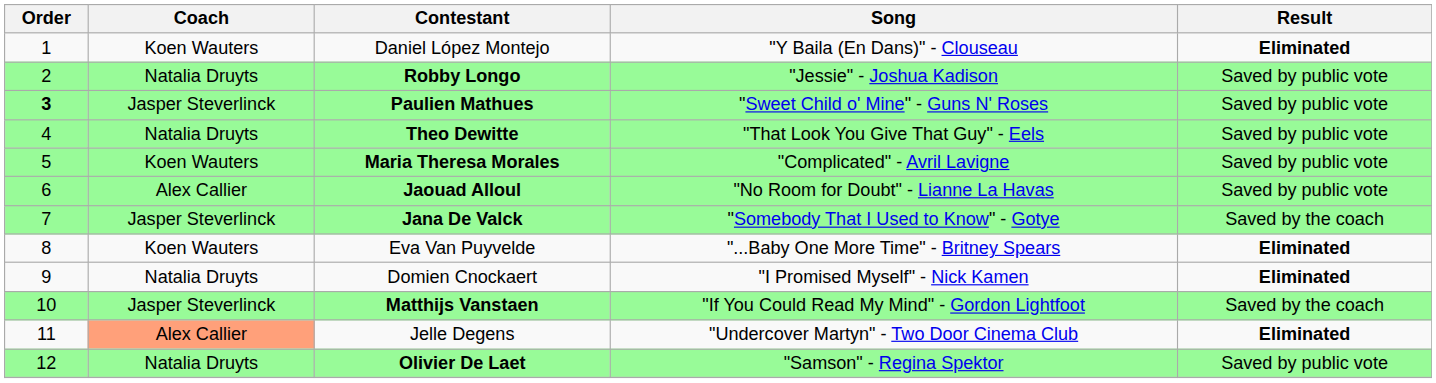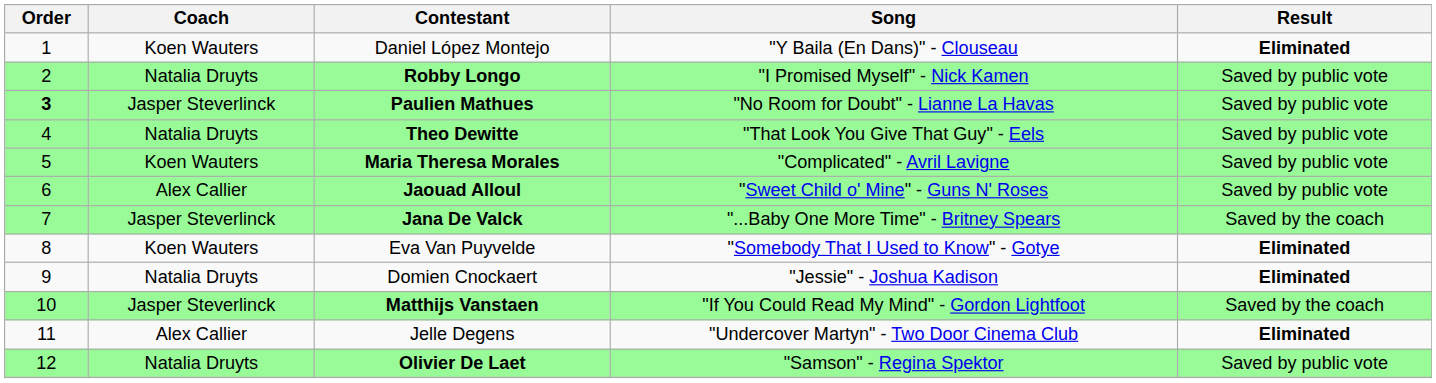Robby Longo | Song: "Jessie" - Joshua Kadison -> "I Promised Myself" - Nick Kamen
Paulien Mathues | Song: "Sweet Child o' Mine" - Guns N' Roses -> "No Room for Doubt" - Lianne La Havas
Jaouad Alloul | Song: "No Room for Doubt" - Lianne La Havas -> "Sweet Child o' Mine" - Guns N' Roses
Jana De Valck | Song: "Somebody That I Used to Know" - Gotye -> "...Baby One More Time" - Britney Spears
Eva Van Puyvelde | Song: "...Baby One More Time" - Britney Spears -> "Somebody That I Used to Know" - Gotye
Domien Cnockaert | Song: "I Promised Myself" - Nick Kamen -> "Jessie" - Joshua Kadison
Jelle Degens | Coach: lightsalmon background -> no background
